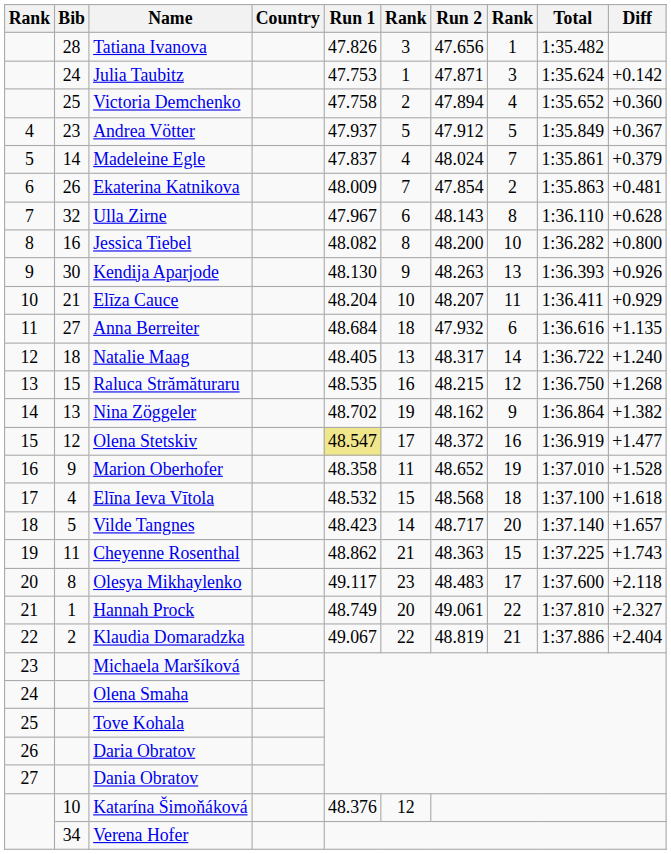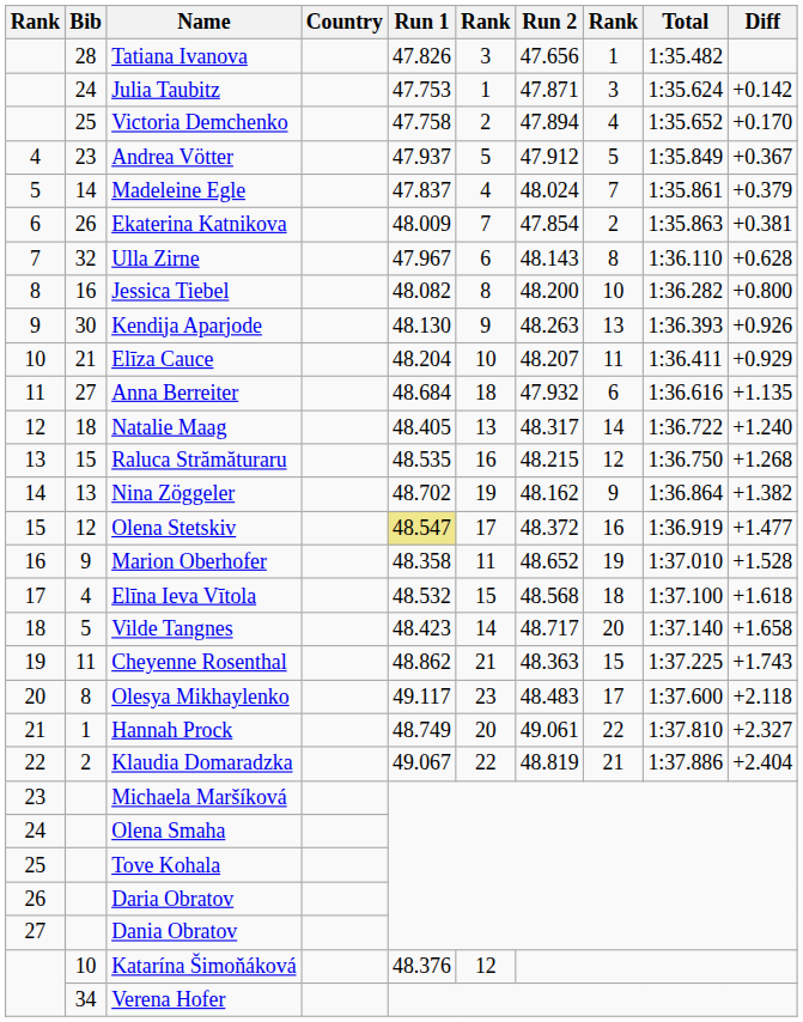Victoria Demchenko | Diff: +0.360 -> +0.170
Ekaterina Katnikova | Diff: +0.481 -> +0.381
Vilde Tangnes | Diff: +1.657 -> +1.658
